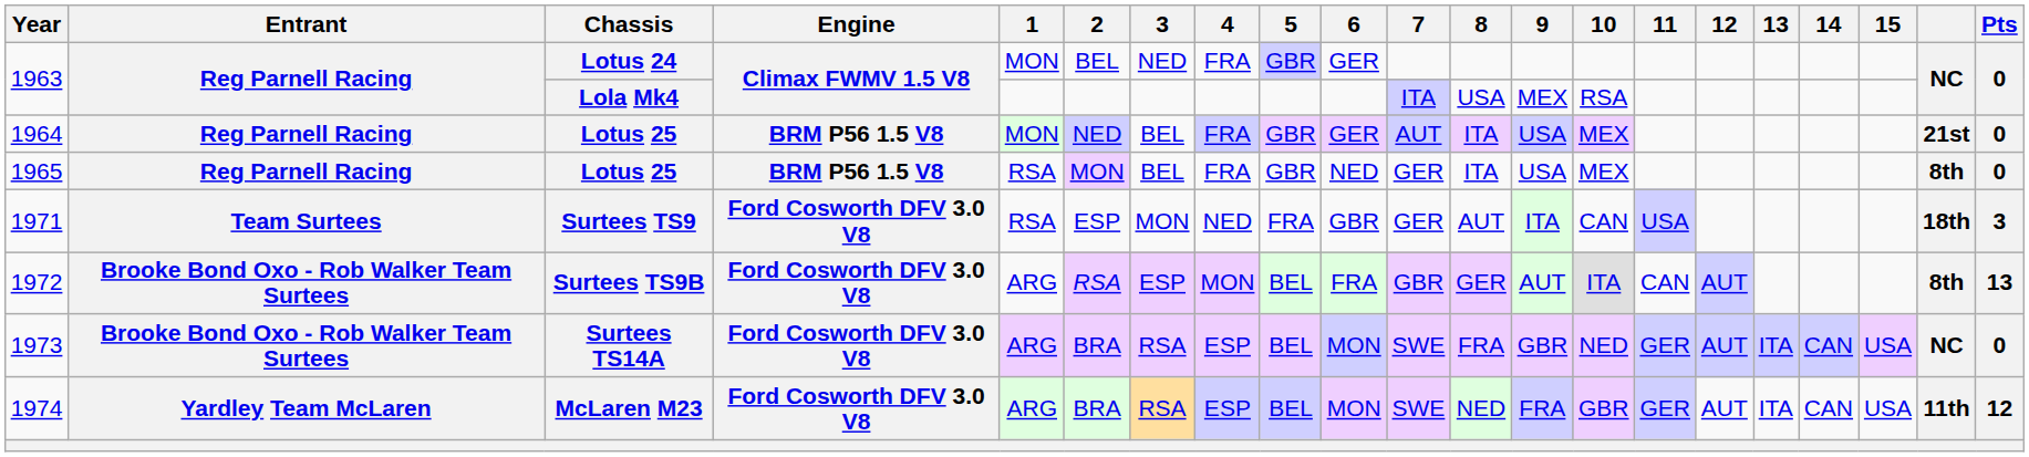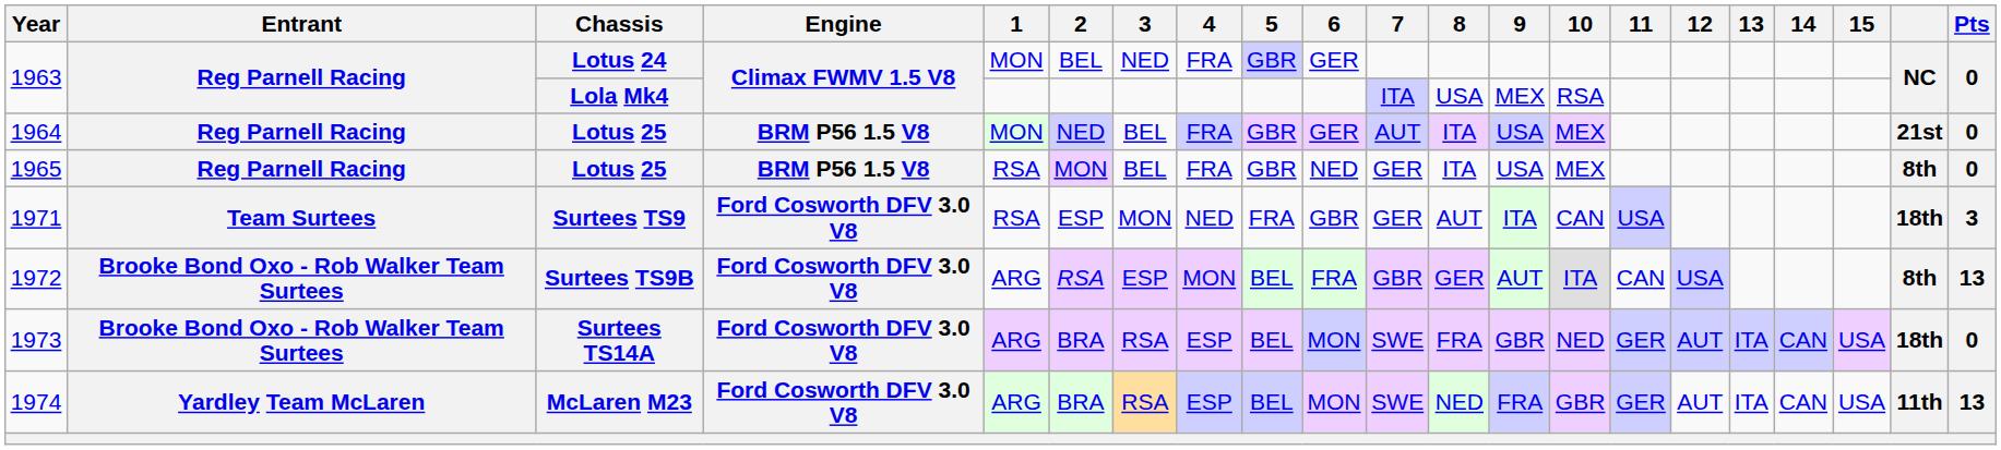1972 | 12: AUT -> USA
1973 | column 20: NC -> 18th
1974 | Pts: 12 -> 13
